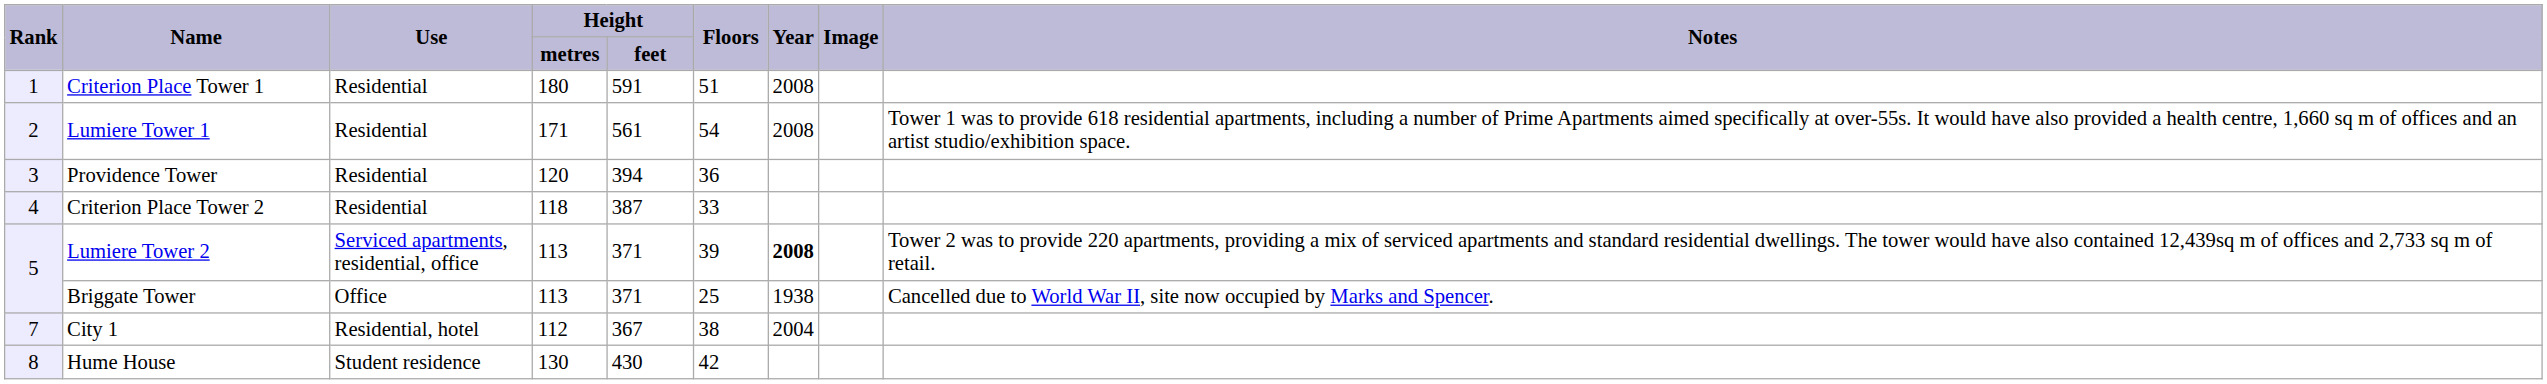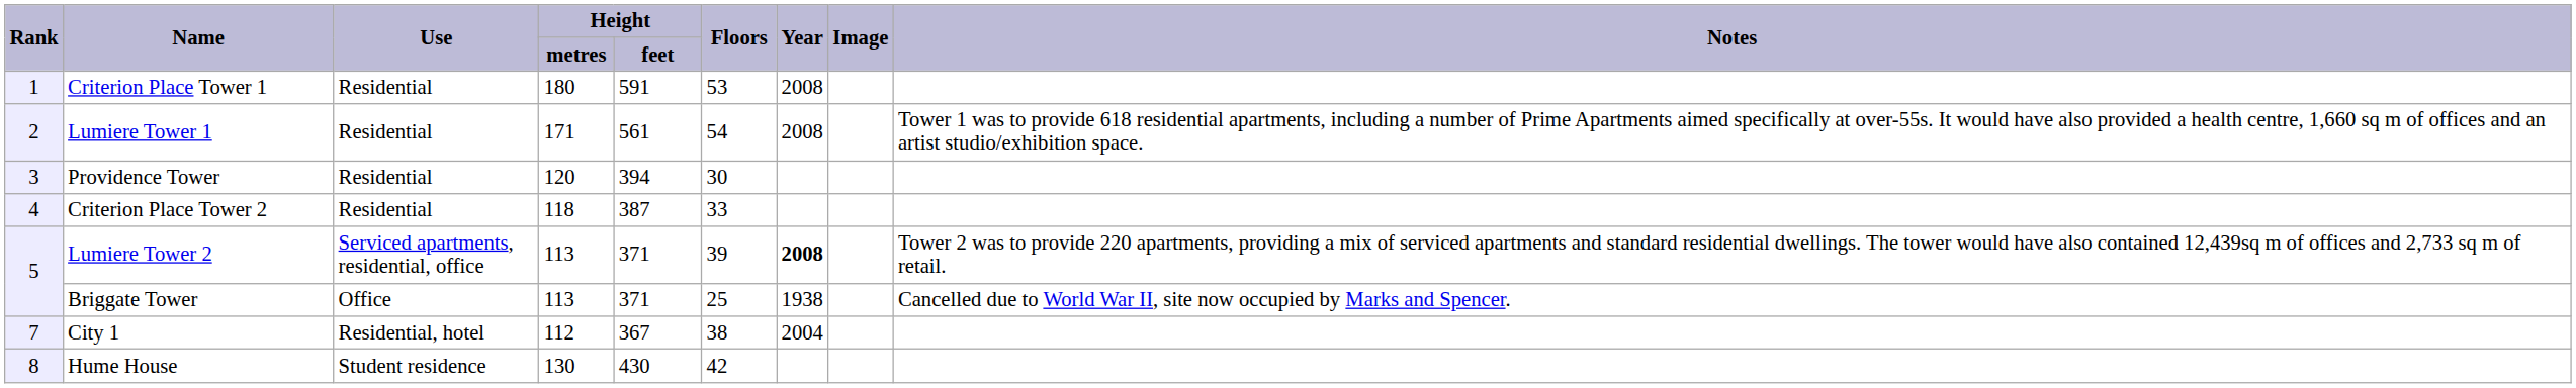Criterion Place Tower 1 | column 6: 51 -> 53
Providence Tower | column 6: 36 -> 30
